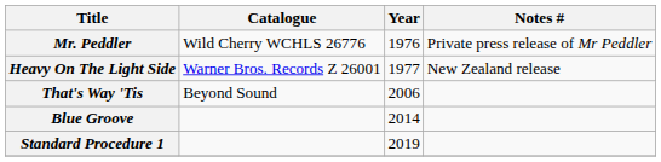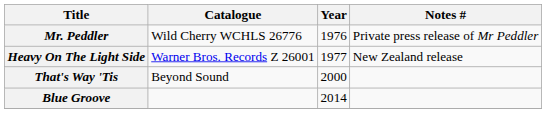That's Way 'Tis | Year: 2006 -> 2000
- row: Standard Procedure 1 | 2019
